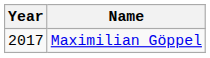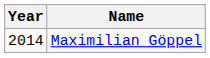Maximilian Göppel | Year: 2017 -> 2014
